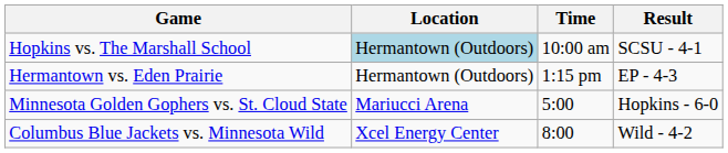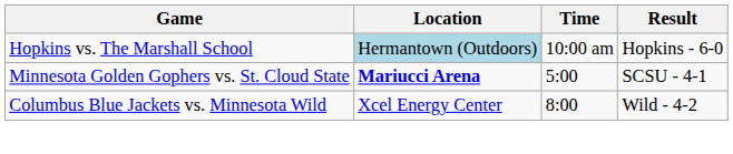Hopkins vs. The Marshall School | Result: SCSU - 4-1 -> Hopkins - 6-0
- row: Hermantown vs. Eden Prairie | Hermantown (Outdoors) | 1:15 pm | EP - 4-3
Minnesota Golden Gophers vs. St. Cloud State | Location: normal -> bold
Minnesota Golden Gophers vs. St. Cloud State | Result: Hopkins - 6-0 -> SCSU - 4-1
